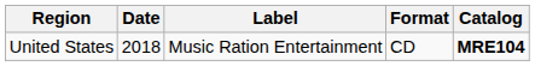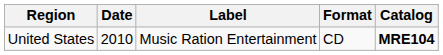United States | Date: 2018 -> 2010
